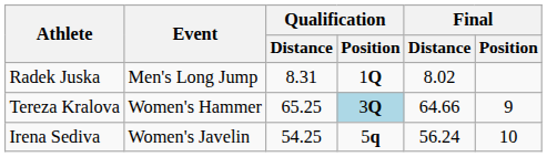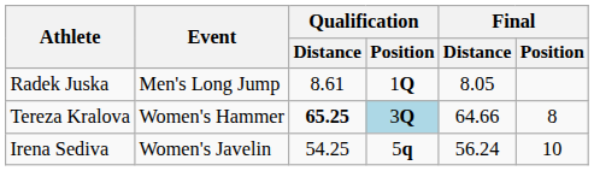Radek Juska | Qualification / Distance: 8.31 -> 8.61
Radek Juska | Final / Distance: 8.02 -> 8.05
Tereza Kralova | Qualification / Distance: normal -> bold
Tereza Kralova | Final / Position: 9 -> 8
